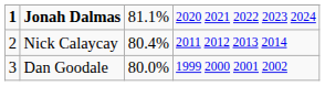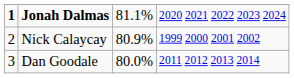Nick Calaycay | column 3: 80.4% -> 80.9%
Nick Calaycay | column 4: 2011 2012 2013 2014 -> 1999 2000 2001 2002
Dan Goodale | column 4: 1999 2000 2001 2002 -> 2011 2012 2013 2014
